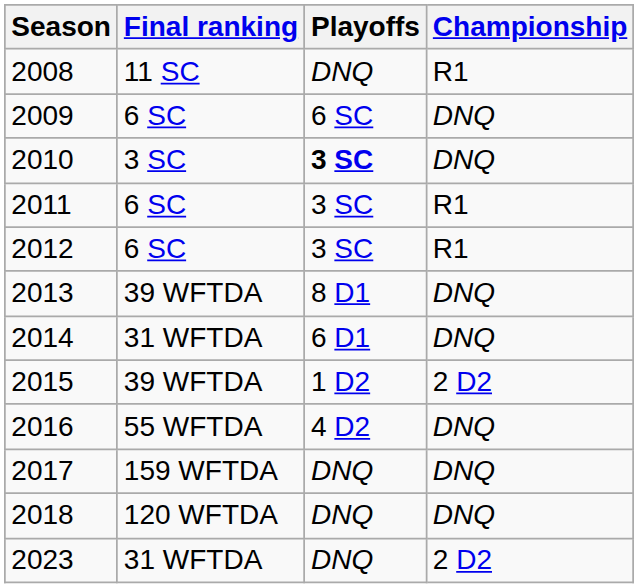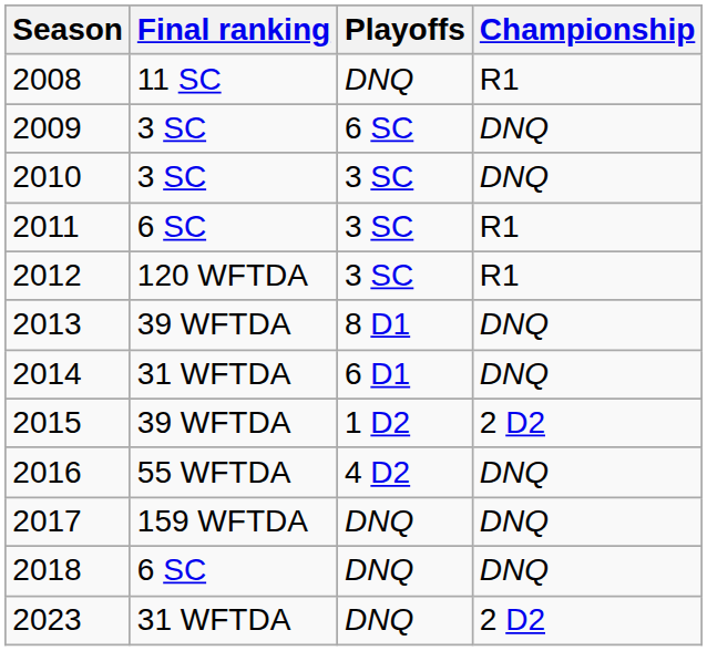2009 | Final ranking: 6 SC -> 3 SC
2010 | Playoffs: bold -> normal
2012 | Final ranking: 6 SC -> 120 WFTDA
2018 | Final ranking: 120 WFTDA -> 6 SC
